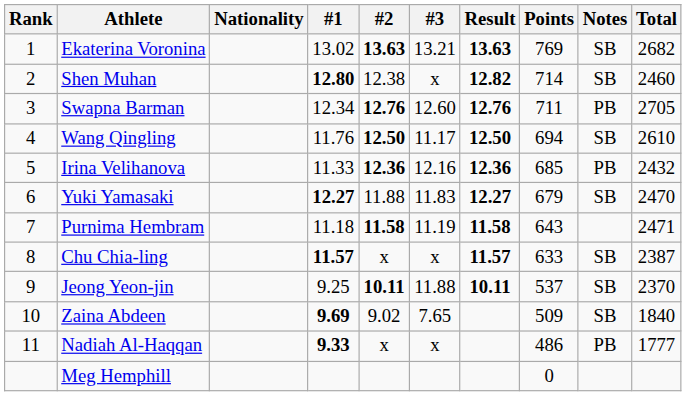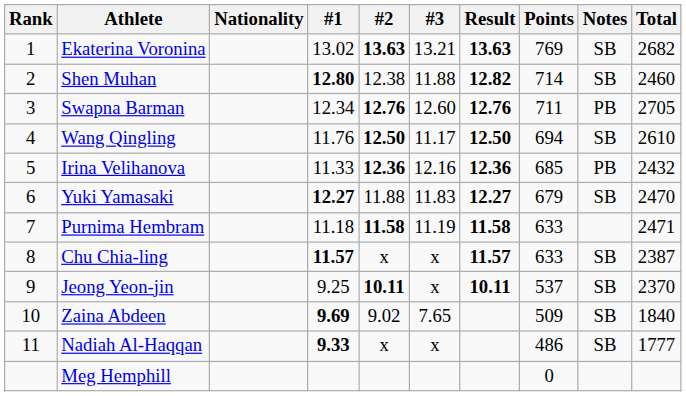Shen Muhan | #3: x -> 11.88
Purnima Hembram | Points: 643 -> 633
Jeong Yeon-jin | #3: 11.88 -> x
Nadiah Al-Haqqan | Notes: PB -> SB
